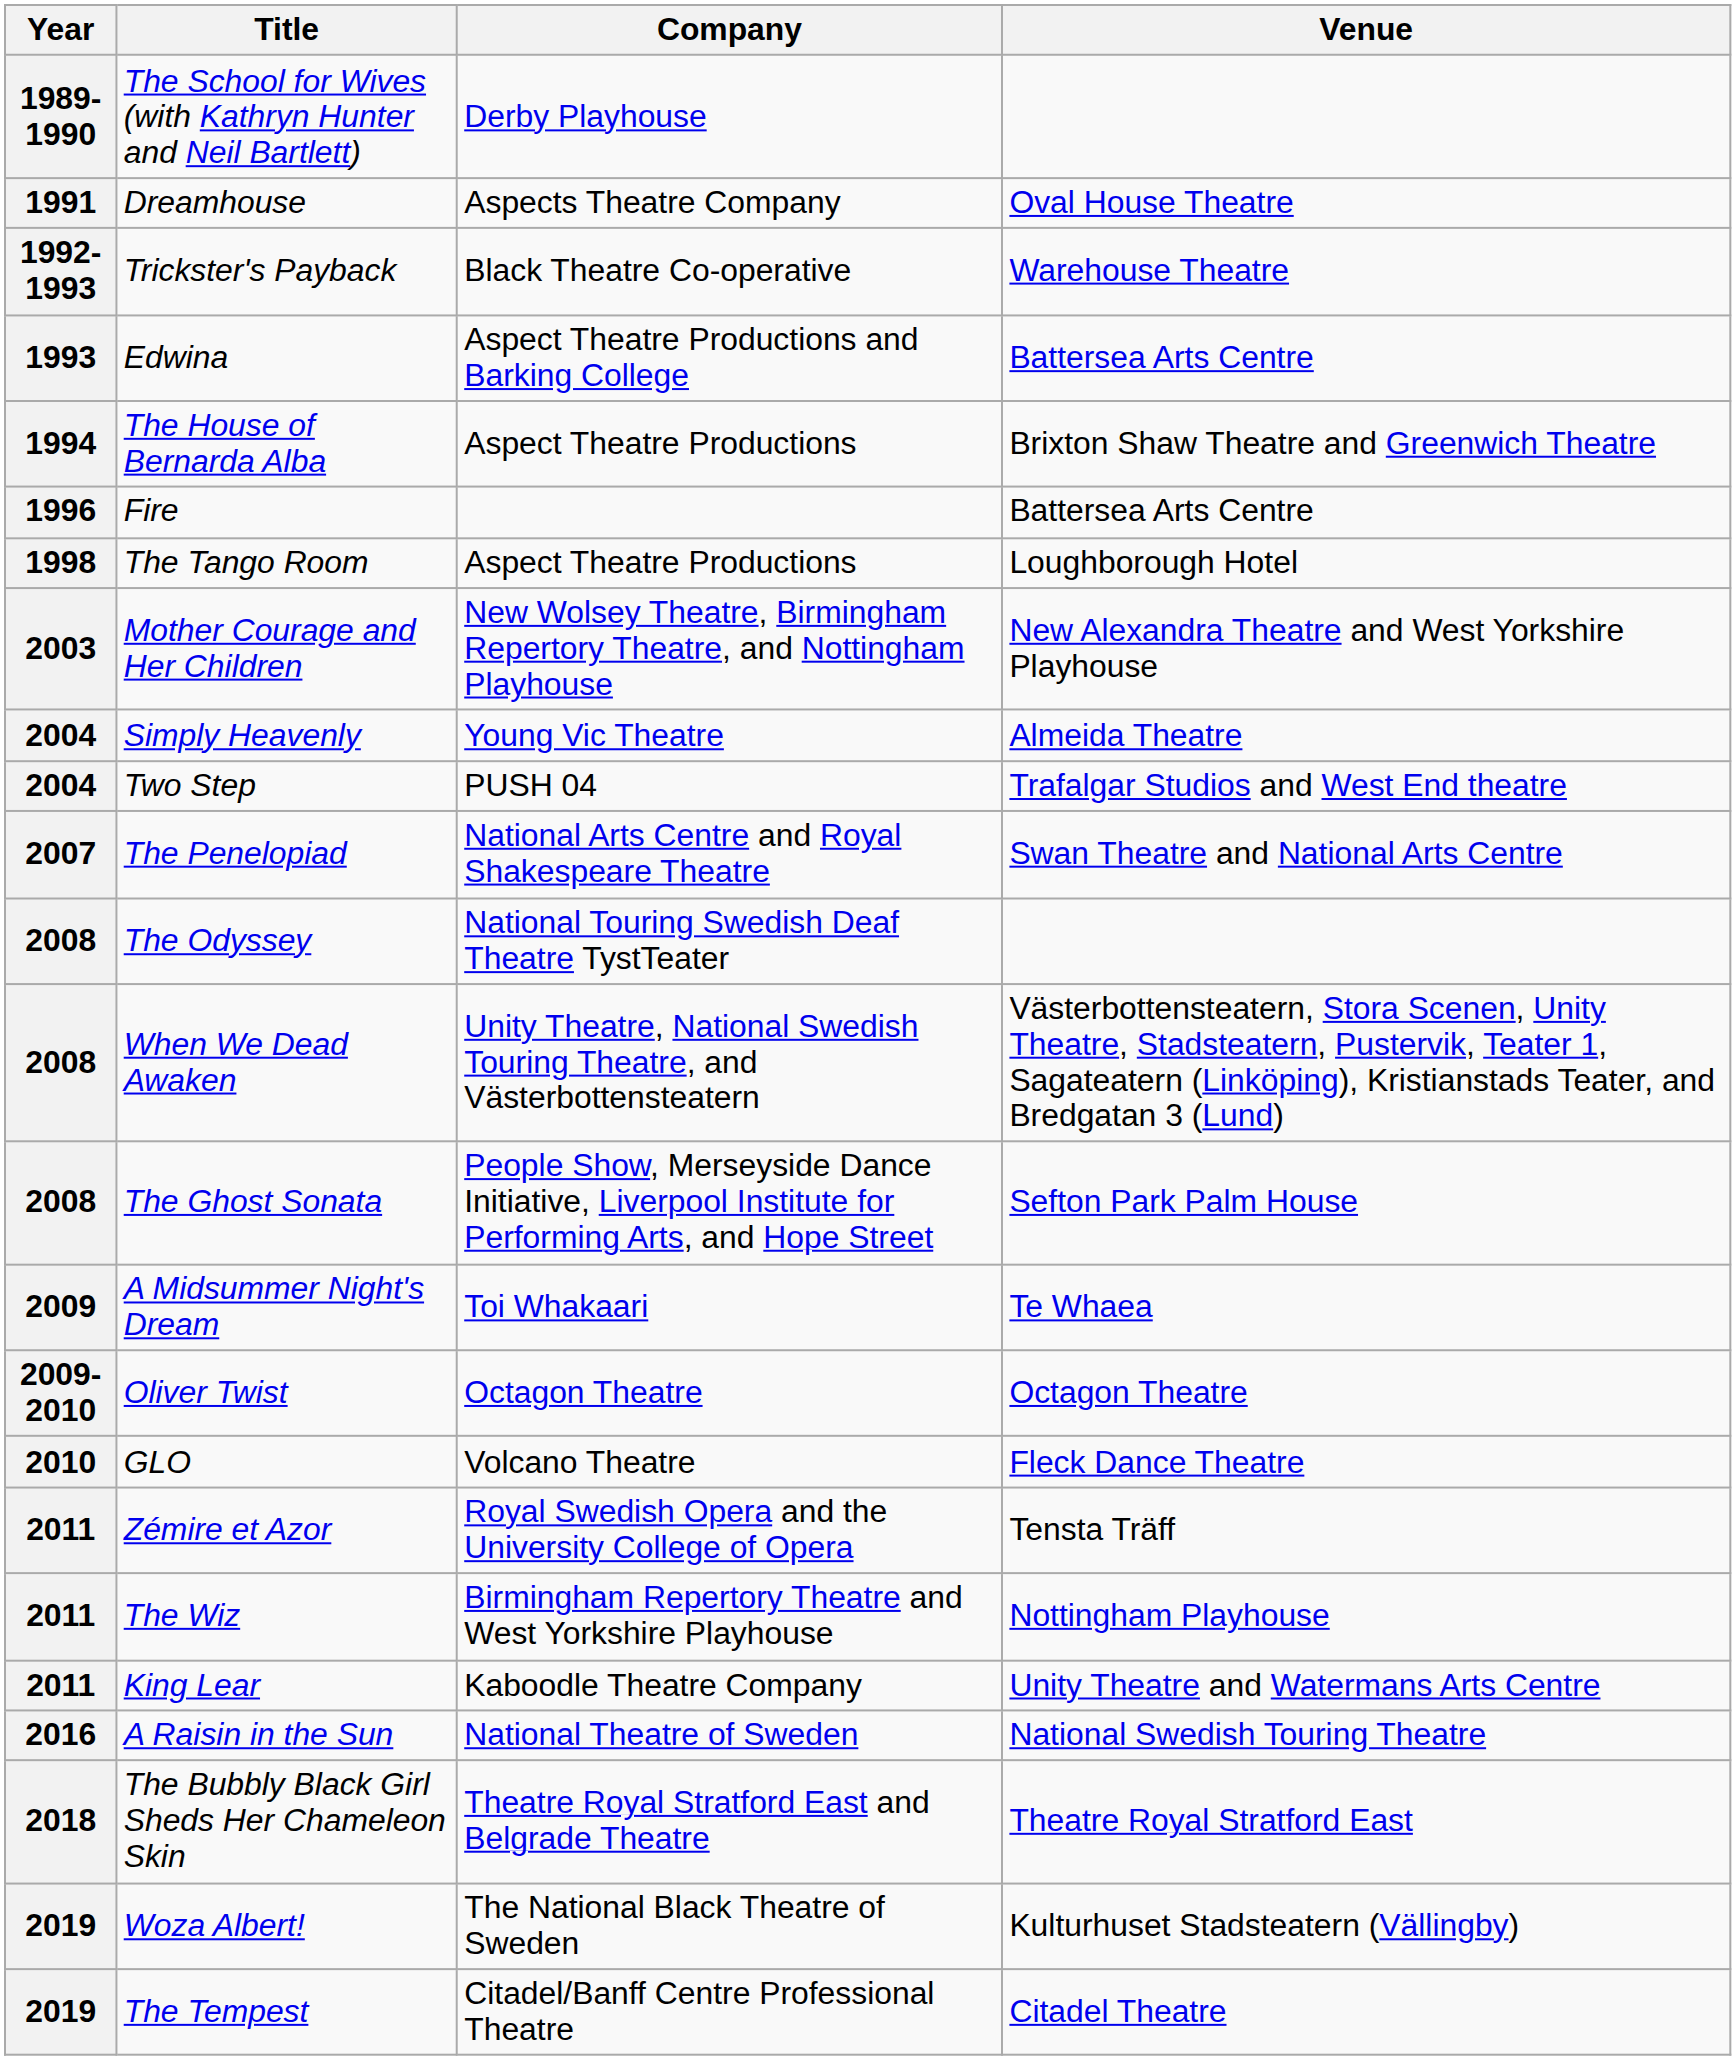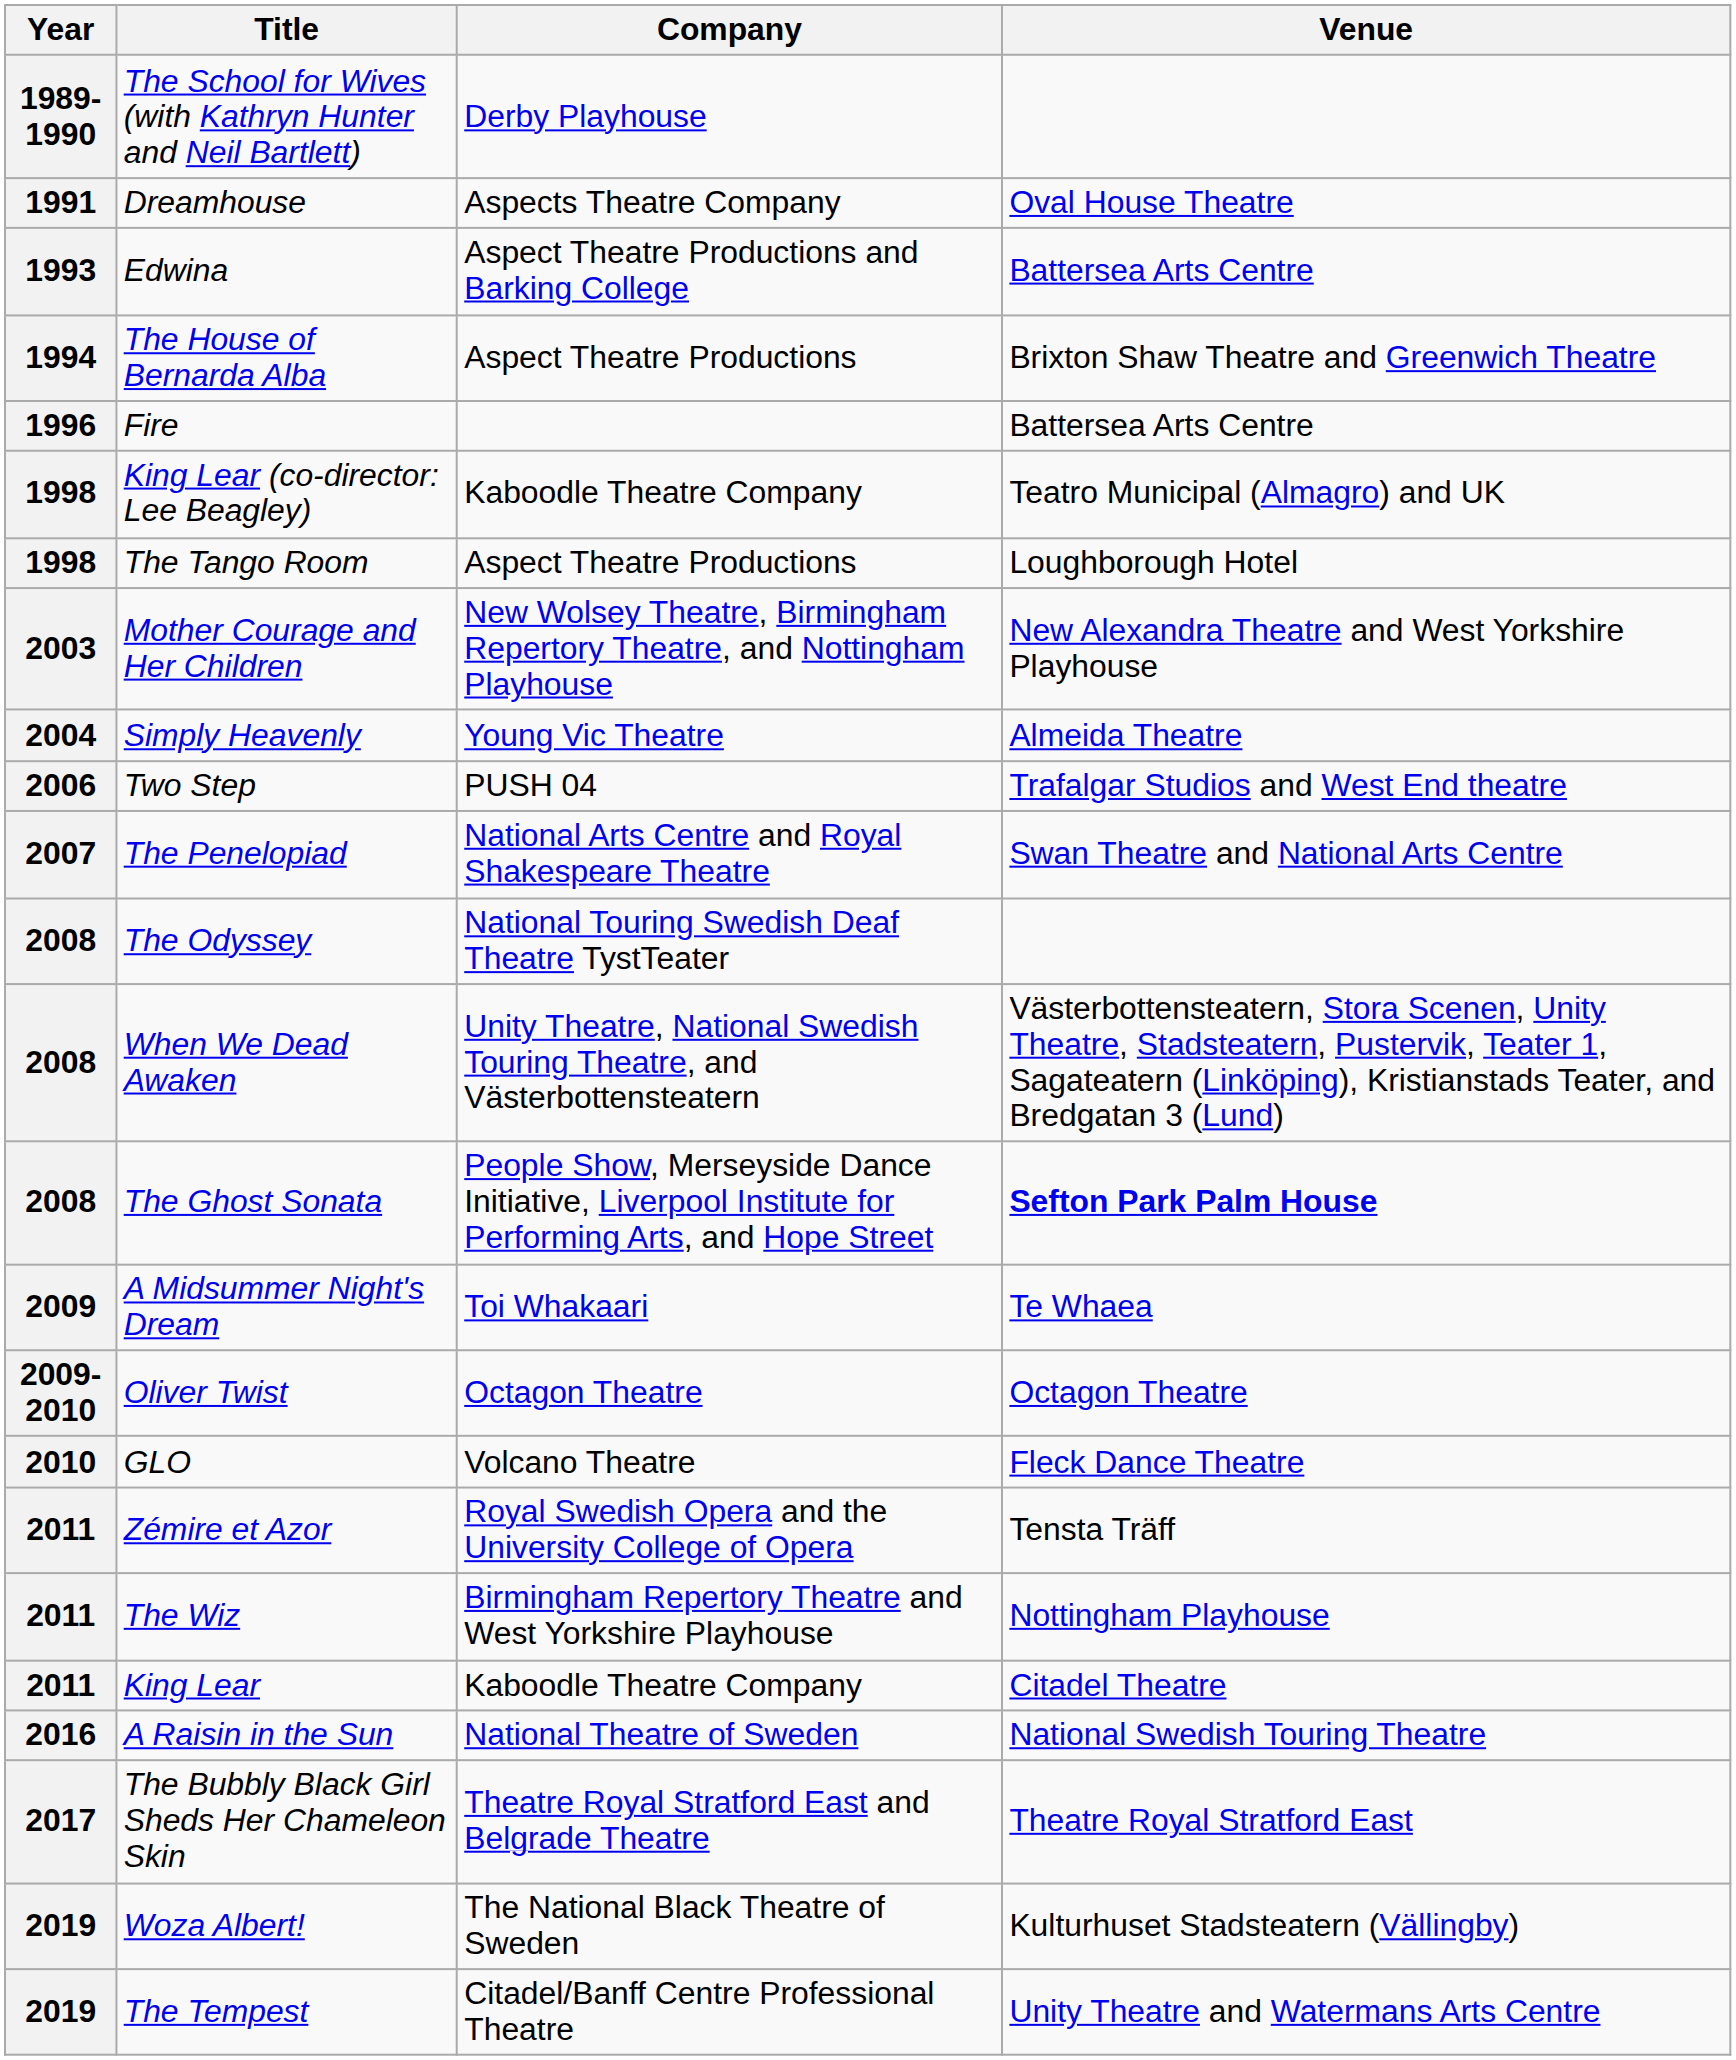- row: 1992-1993 | Trickster's Payback | Black Theatre Co-operative | Warehouse Theatre
+ row: 1998 | King Lear (co-director: Lee Beagley) | Kaboodle Theatre Company | Teatro Municipal (Almagro) and UK
Two Step | Year: 2004 -> 2006
The Ghost Sonata | Venue: normal -> bold
King Lear | Venue: Unity Theatre and Watermans Arts Centre -> Citadel Theatre
The Bubbly Black Girl Sheds Her Chameleon Skin | Year: 2018 -> 2017
The Tempest | Venue: Citadel Theatre -> Unity Theatre and Watermans Arts Centre
